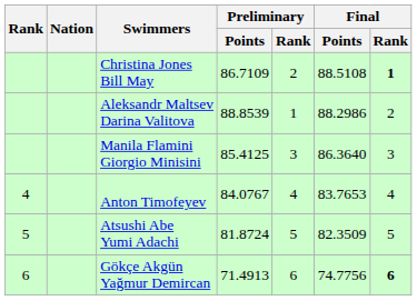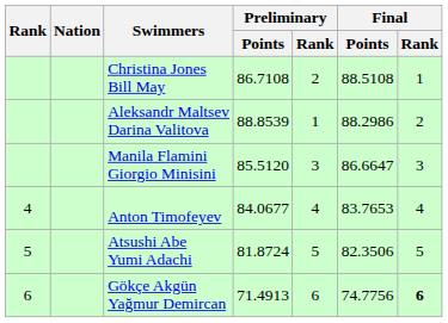Christina Jones Bill May | Preliminary / Points: 86.7109 -> 86.7108
Christina Jones Bill May | Final / Rank: bold -> normal
Manila Flamini Giorgio Minisini | Preliminary / Points: 85.4125 -> 85.5120
Manila Flamini Giorgio Minisini | Final / Points: 86.3640 -> 86.6647
Anton Timofeyev | Preliminary / Points: 84.0767 -> 84.0677
Atsushi Abe Yumi Adachi | Final / Points: 82.3509 -> 82.3506
